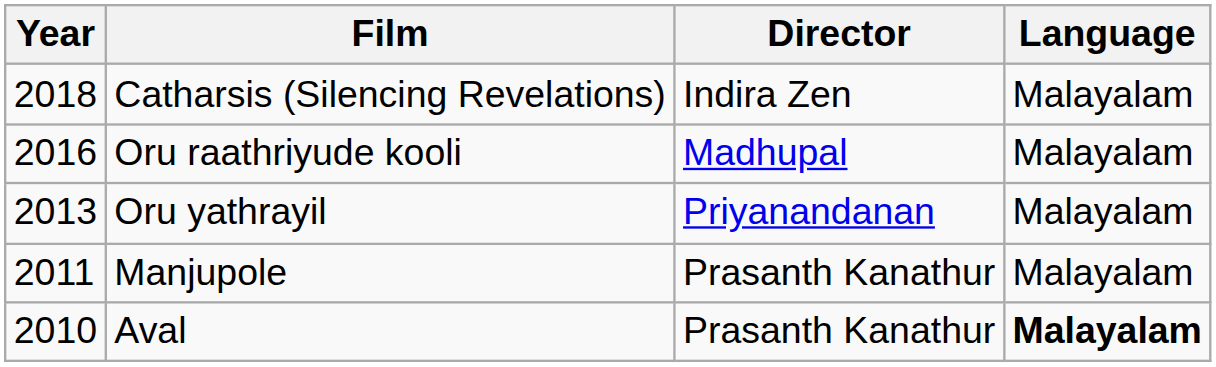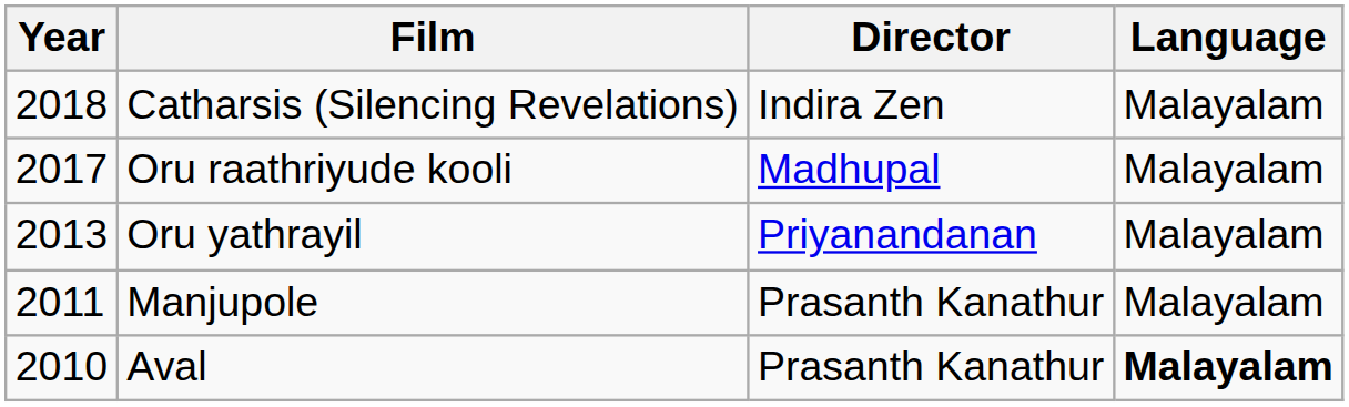Oru raathriyude kooli | Year: 2016 -> 2017
